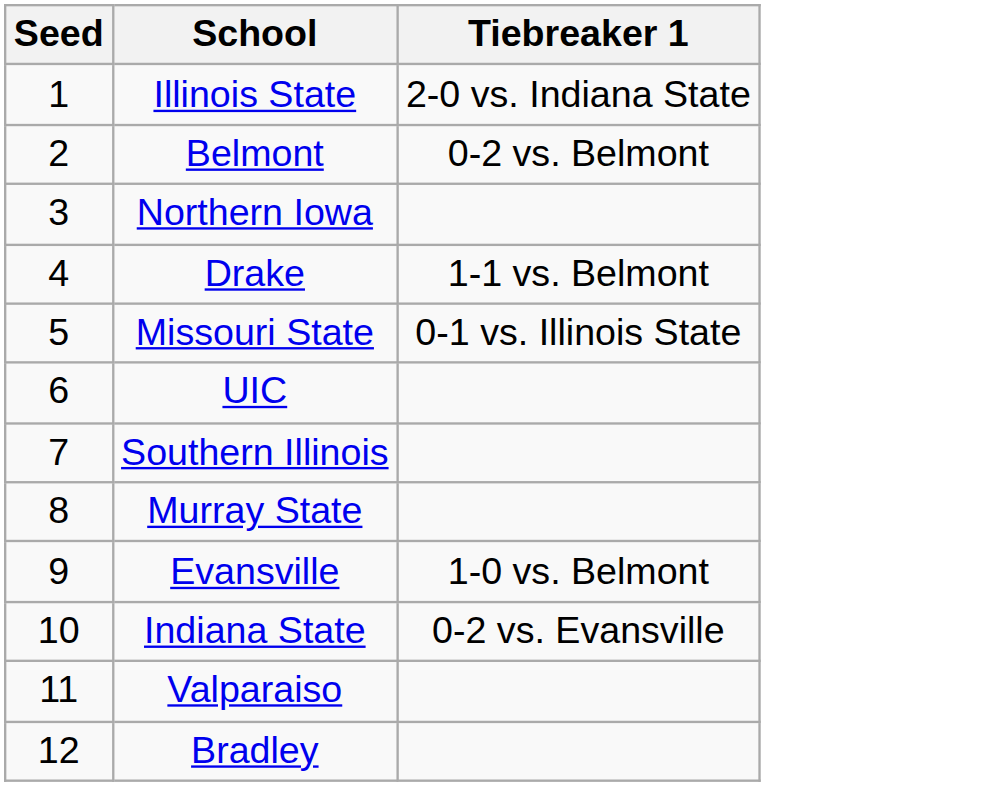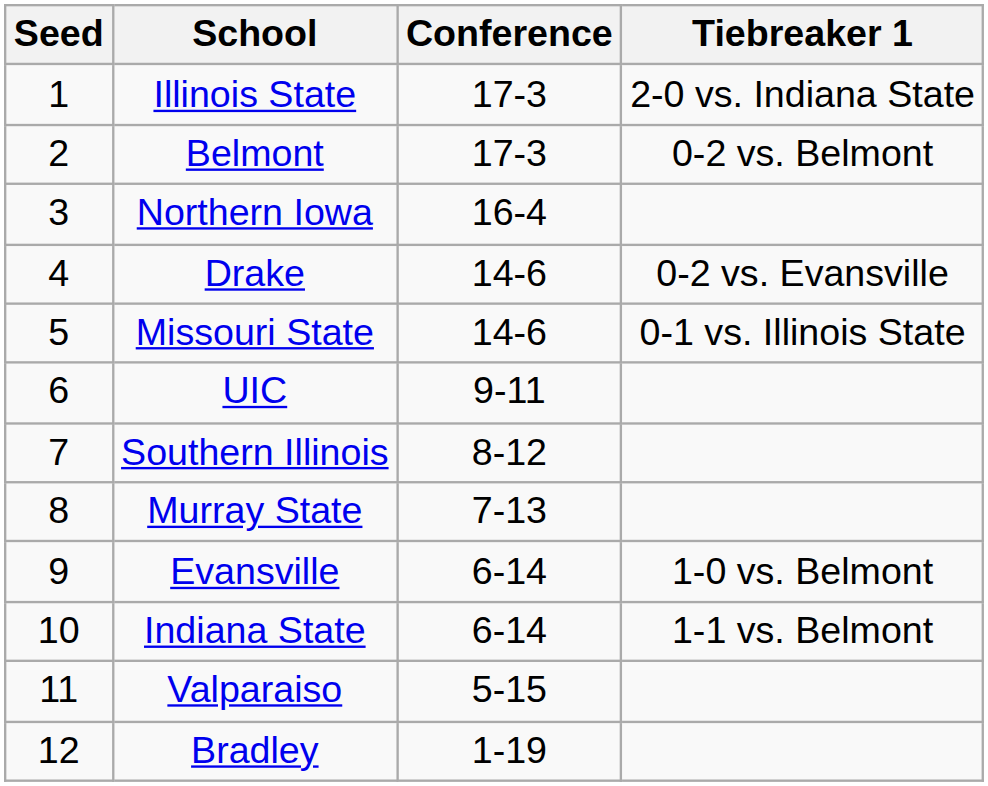+ column: Conference | 17-3 | 17-3 | 16-4 | 14-6 | 14-6 | 9-11 | 8-12 | 7-13 | 6-14 | 6-14 | 5-15 | 1-19
Drake | Tiebreaker 1: 1-1 vs. Belmont -> 0-2 vs. Evansville
Indiana State | Tiebreaker 1: 0-2 vs. Evansville -> 1-1 vs. Belmont
